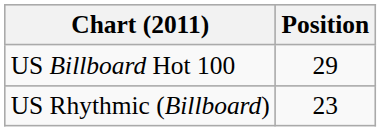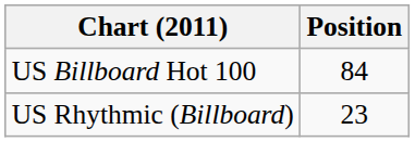US Billboard Hot 100 | Position: 29 -> 84
